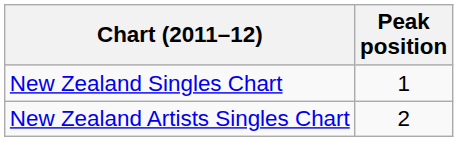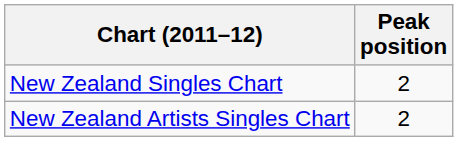New Zealand Singles Chart | Peak position: 1 -> 2
